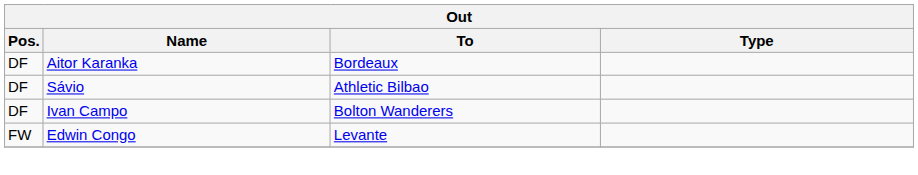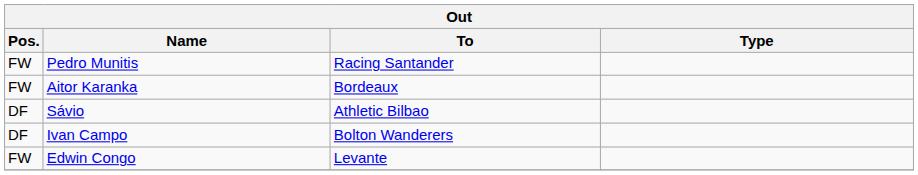+ row: FW | Pedro Munitis | Racing Santander
Aitor Karanka | Pos.: DF -> FW
